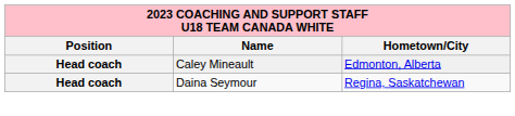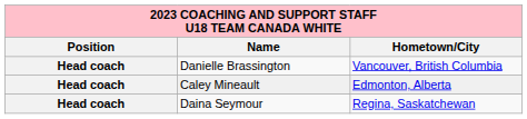+ row: Head coach | Danielle Brassington | Vancouver, British Columbia
